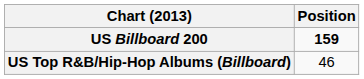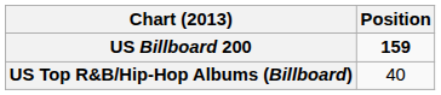US Top R&B/Hip-Hop Albums (Billboard) | Position: 46 -> 40
